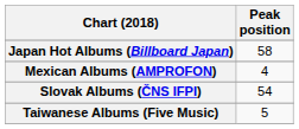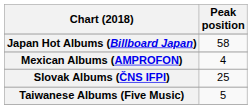Slovak Albums (ČNS IFPI) | Peak position: 54 -> 25
